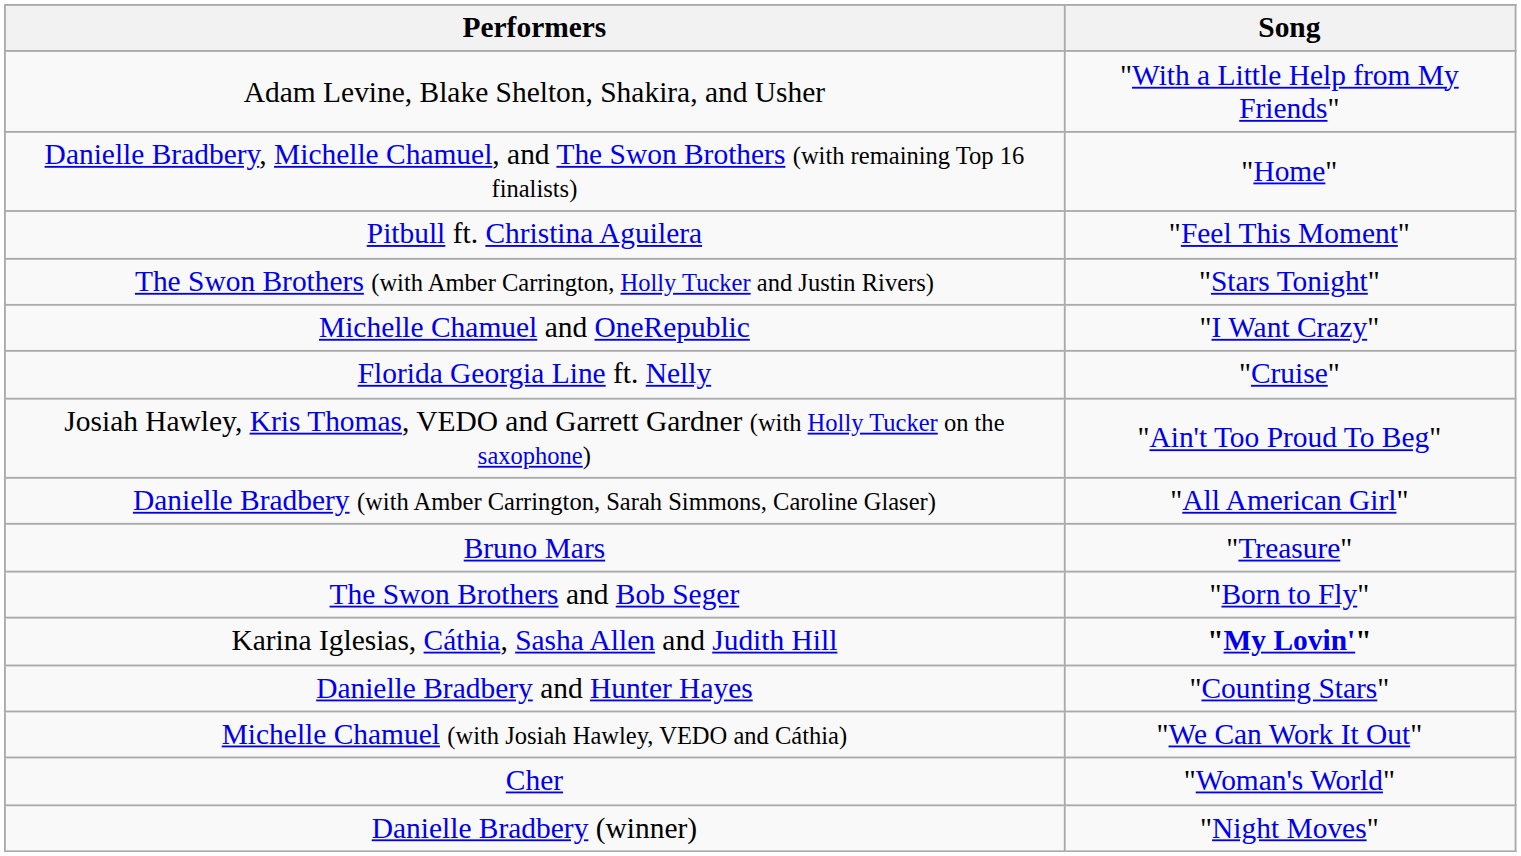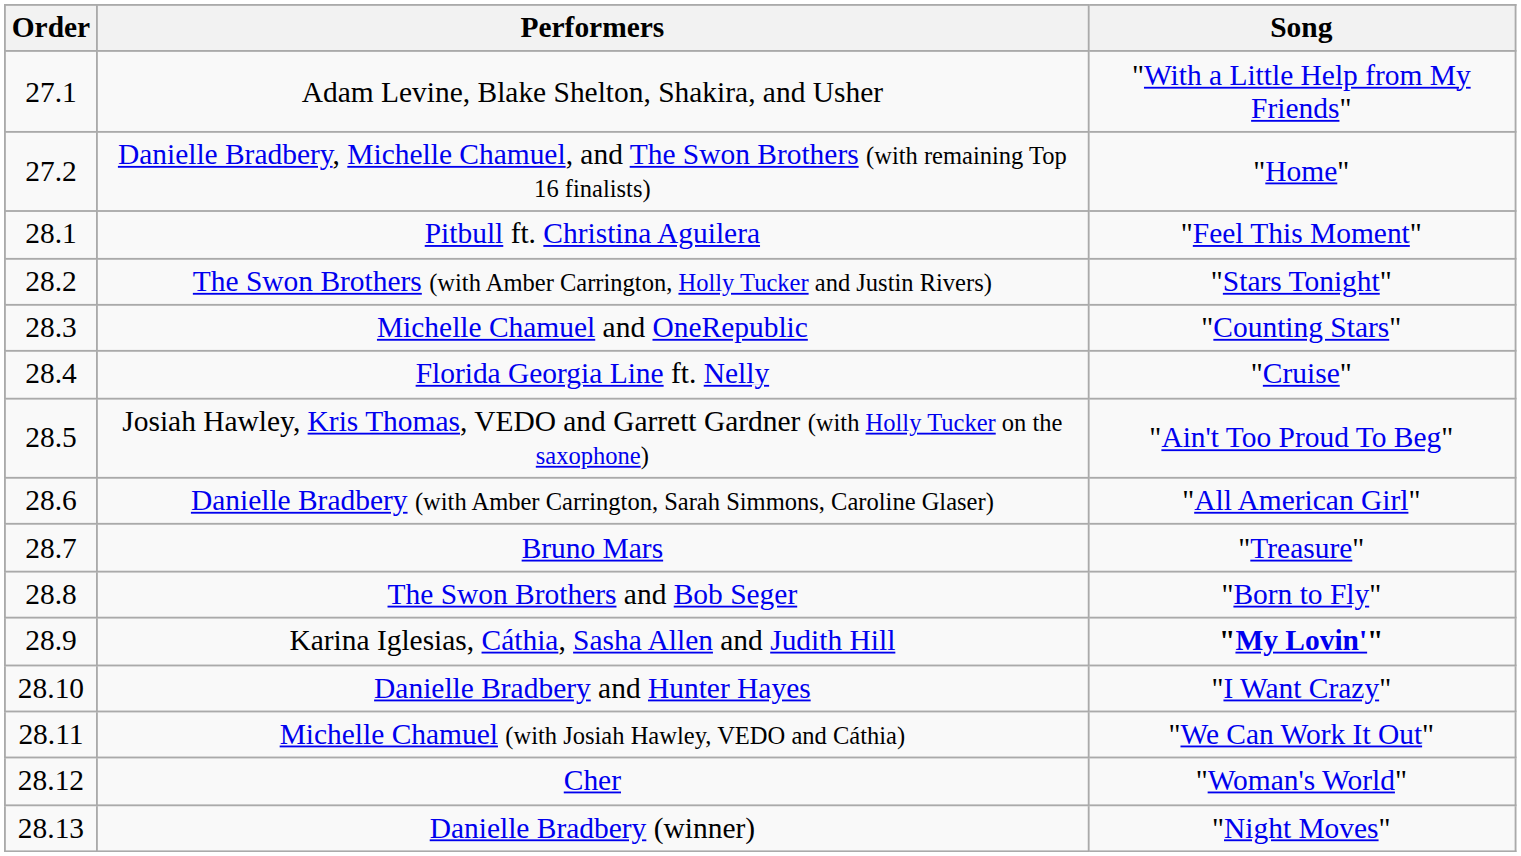+ column: Order | 27.1 | 27.2 | 28.1 | 28.2 | 28.3 | 28.4 | 28.5 | 28.6 | 28.7 | 28.8 | 28.9 | 28.10 | 28.11 | 28.12 | 28.13
Michelle Chamuel and OneRepublic | Song: "I Want Crazy" -> "Counting Stars"
Danielle Bradbery and Hunter Hayes | Song: "Counting Stars" -> "I Want Crazy"
